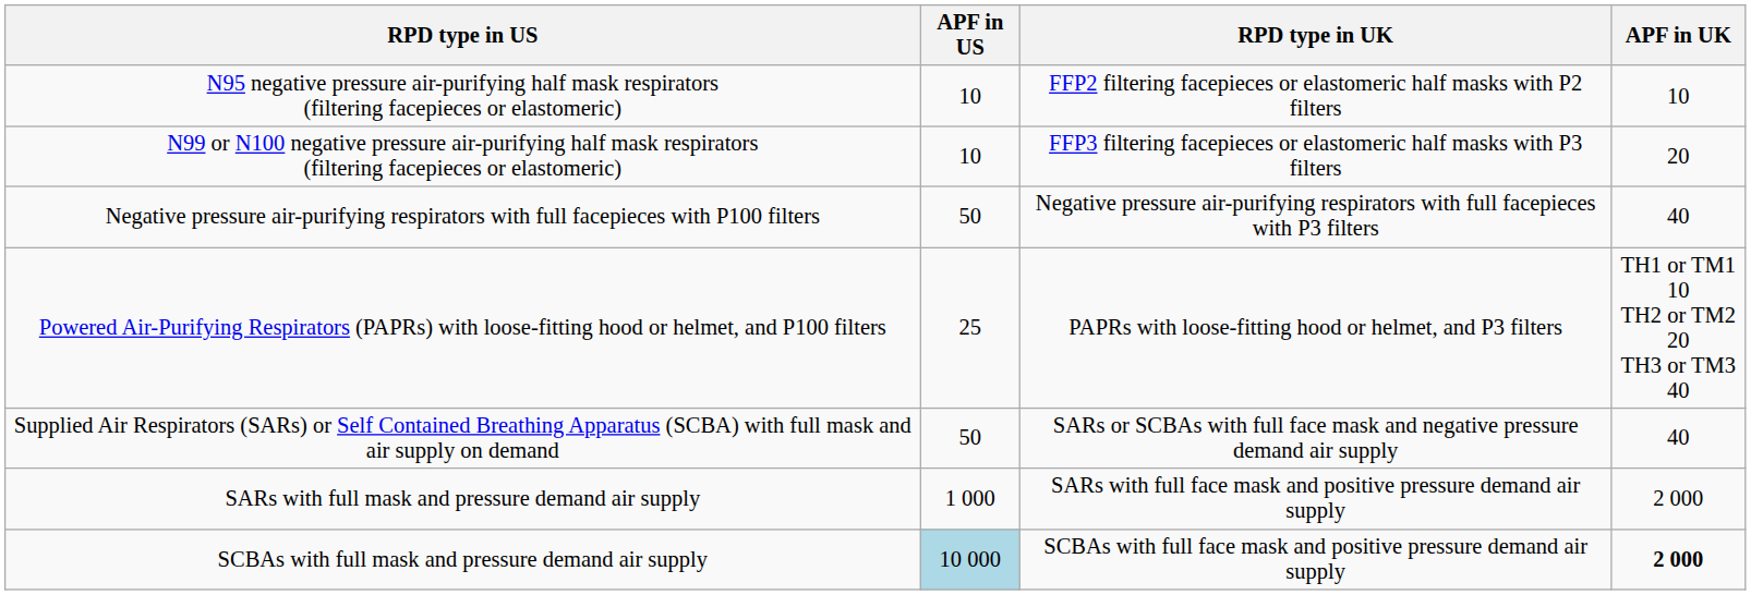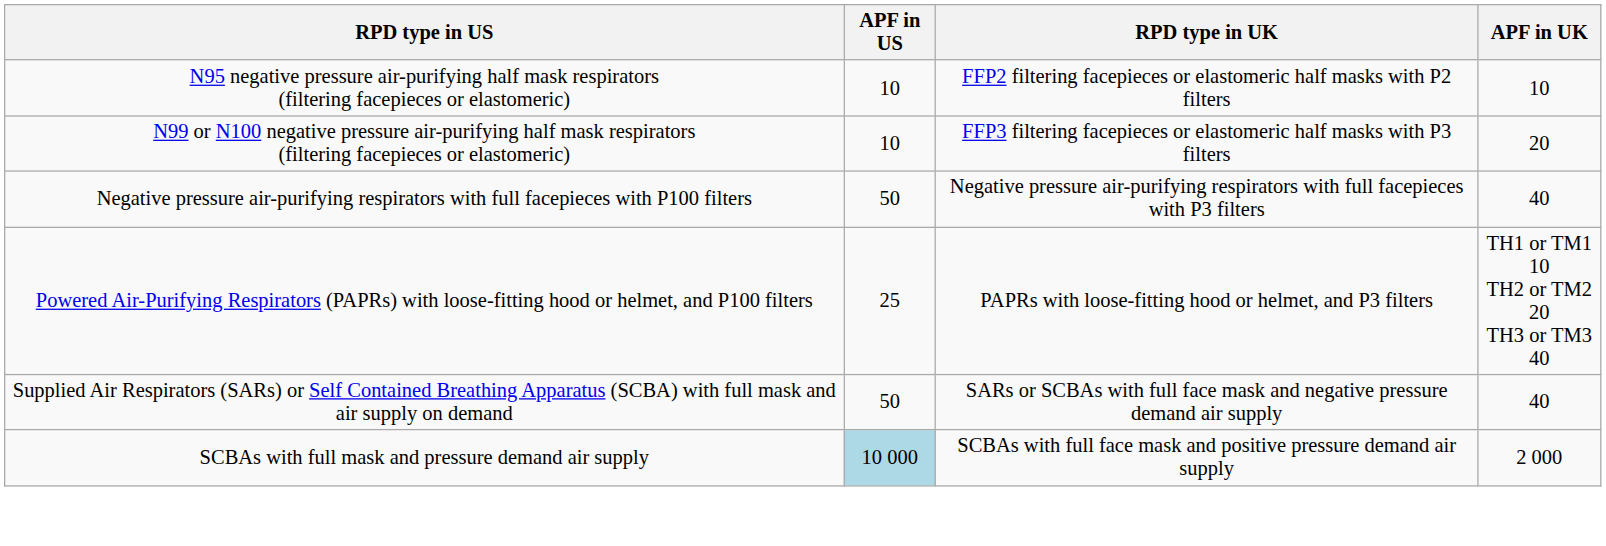- row: SARs with full mask and pressure demand air supply | 1 000 | SARs with full face mask and positive pressure demand air supply | 2 000
SCBAs with full mask and pressure demand air supply | APF in UK: bold -> normal
